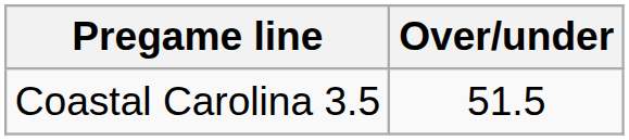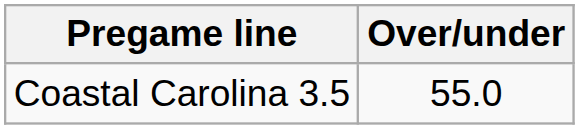Coastal Carolina 3.5 | Over/under: 51.5 -> 55.0
